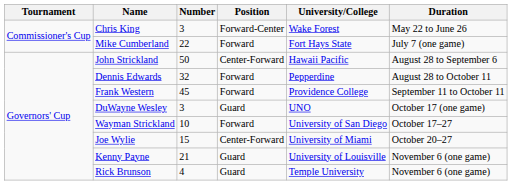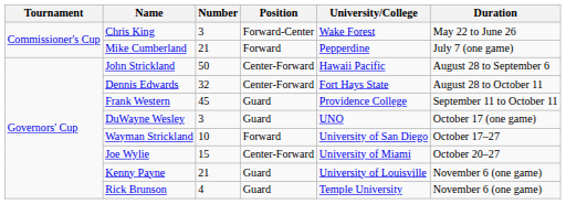Mike Cumberland | Number: 22 -> 21
Mike Cumberland | University/College: Fort Hays State -> Pepperdine
Dennis Edwards | Position: Forward -> Center-Forward
Dennis Edwards | University/College: Pepperdine -> Fort Hays State
Frank Western | Position: Forward -> Guard
